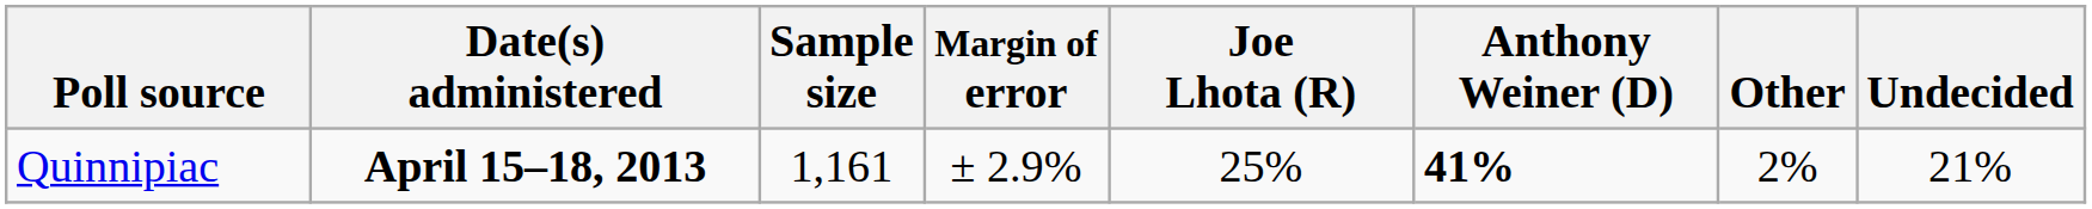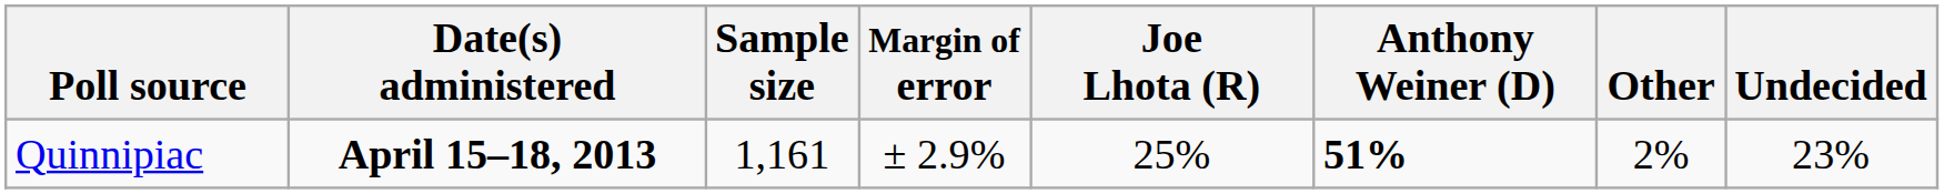Quinnipiac | Anthony Weiner (D): 41% -> 51%
Quinnipiac | Undecided: 21% -> 23%
